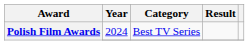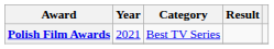Polish Film Awards / Best TV Series | Year: 2024 -> 2021
